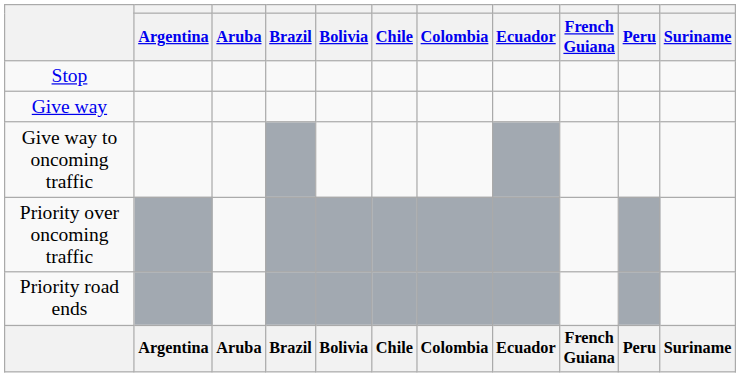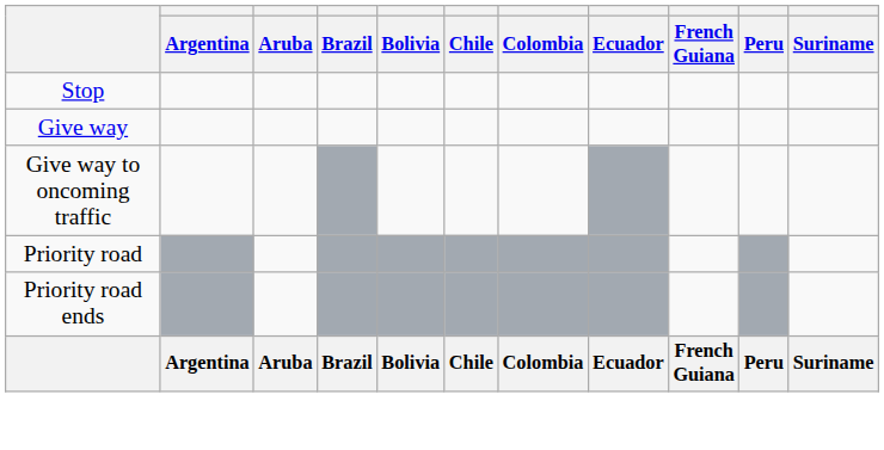- row: Priority over oncoming traffic
+ row: Priority road
